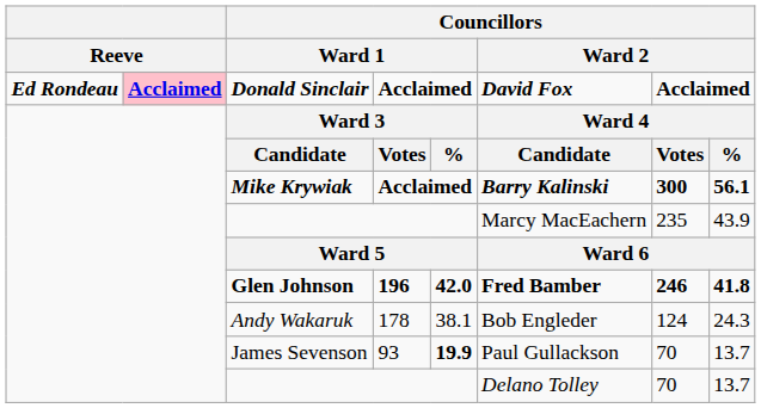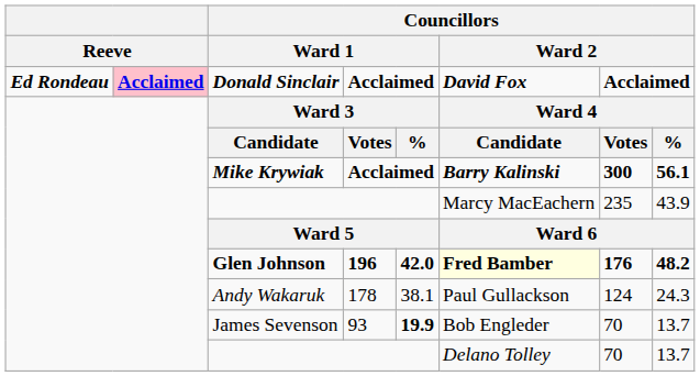Glen Johnson | column 6: no background -> lightyellow background
Glen Johnson | column 7: 246 -> 176
Glen Johnson | column 8: 41.8 -> 48.2
Andy Wakaruk | column 6: Bob Engleder -> Paul Gullackson
James Sevenson | column 6: Paul Gullackson -> Bob Engleder
